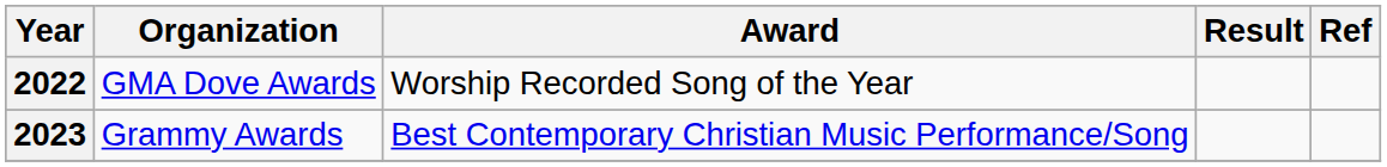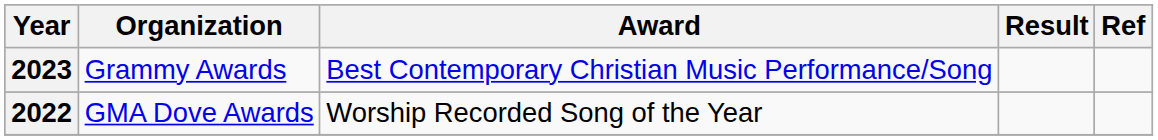rows swapped: 2022 <-> 2023
